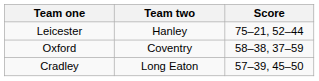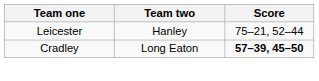- row: Oxford | Coventry | 58–38, 37–59
Cradley | Score: normal -> bold
